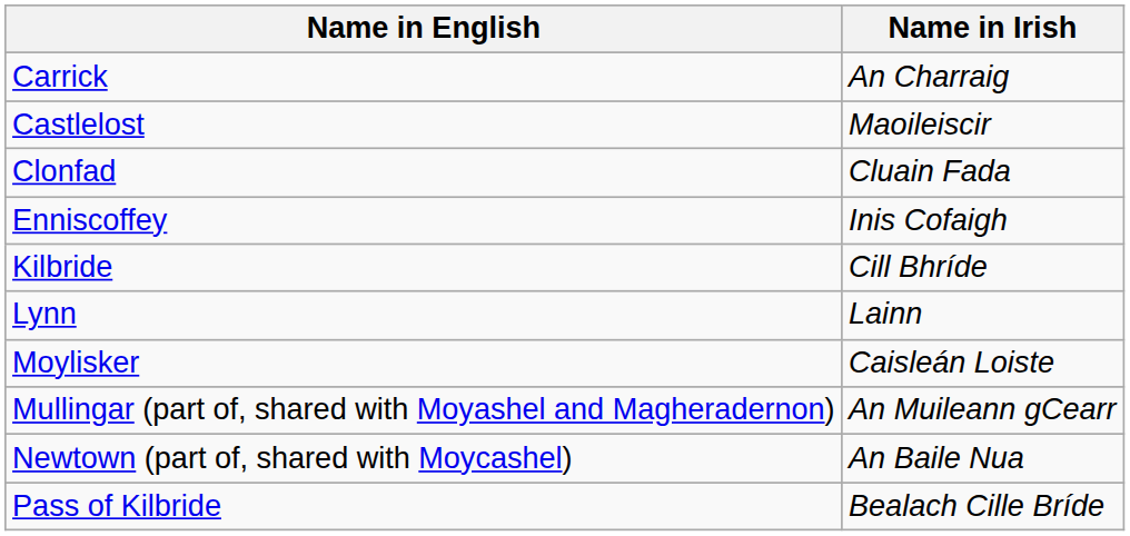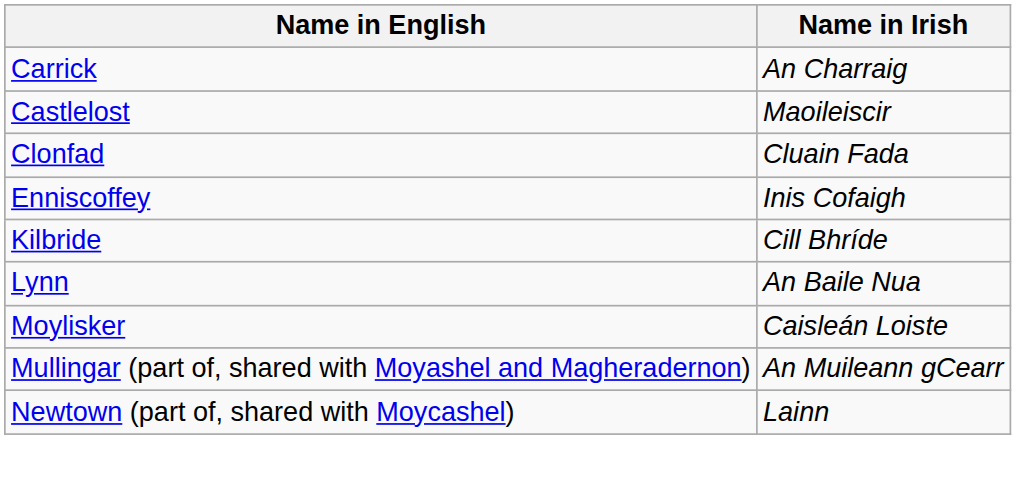Lynn | Name in Irish: Lainn -> An Baile Nua
Newtown (part of, shared with Moycashel) | Name in Irish: An Baile Nua -> Lainn
- row: Pass of Kilbride | Bealach Cille Bríde
